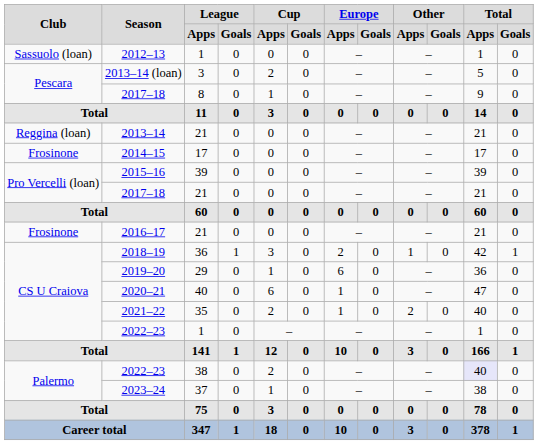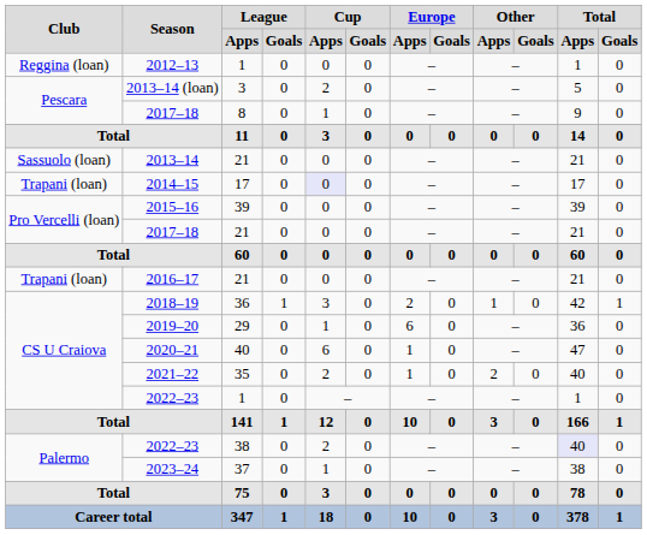2012–13 | Club: Sassuolo (loan) -> Reggina (loan)
2013–14 | Club: Reggina (loan) -> Sassuolo (loan)
2014–15 | Club: Frosinone -> Trapani (loan)
2014–15 | Cup / Apps: no background -> lavender background
2016–17 | Club: Frosinone -> Trapani (loan)
